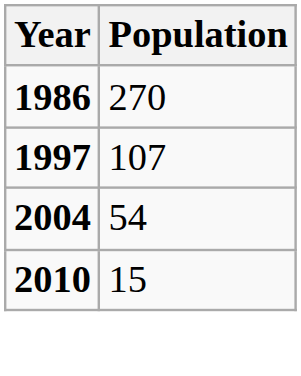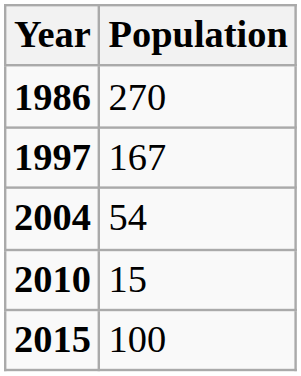1997 | Population: 107 -> 167
+ row: 2015 | 100
